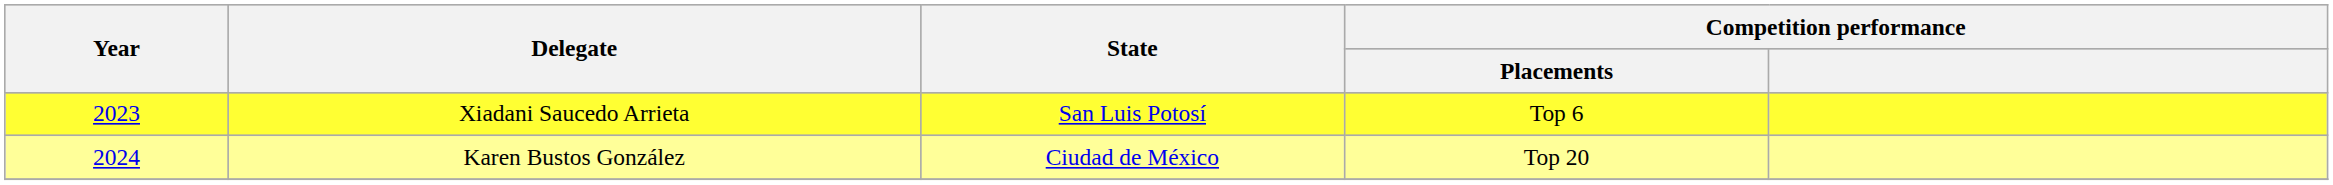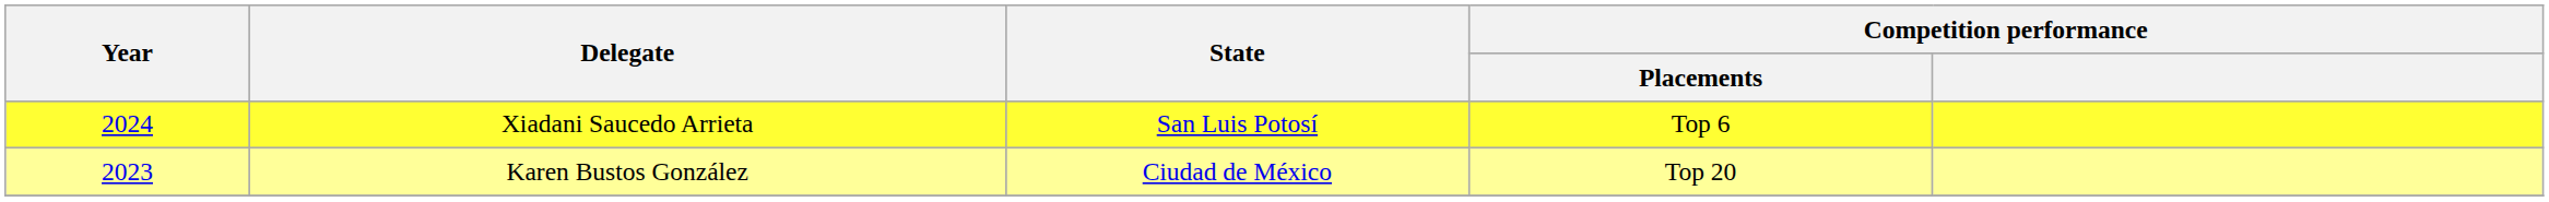Xiadani Saucedo Arrieta | Year: 2023 -> 2024
Karen Bustos González | Year: 2024 -> 2023
